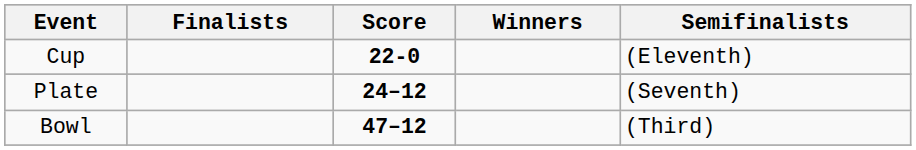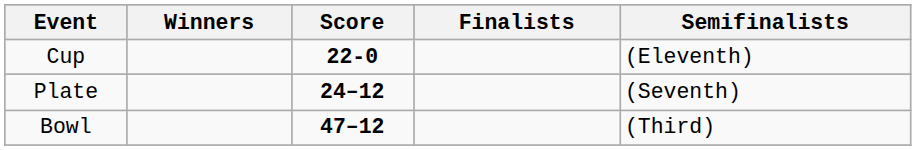columns swapped: Winners <-> Finalists
